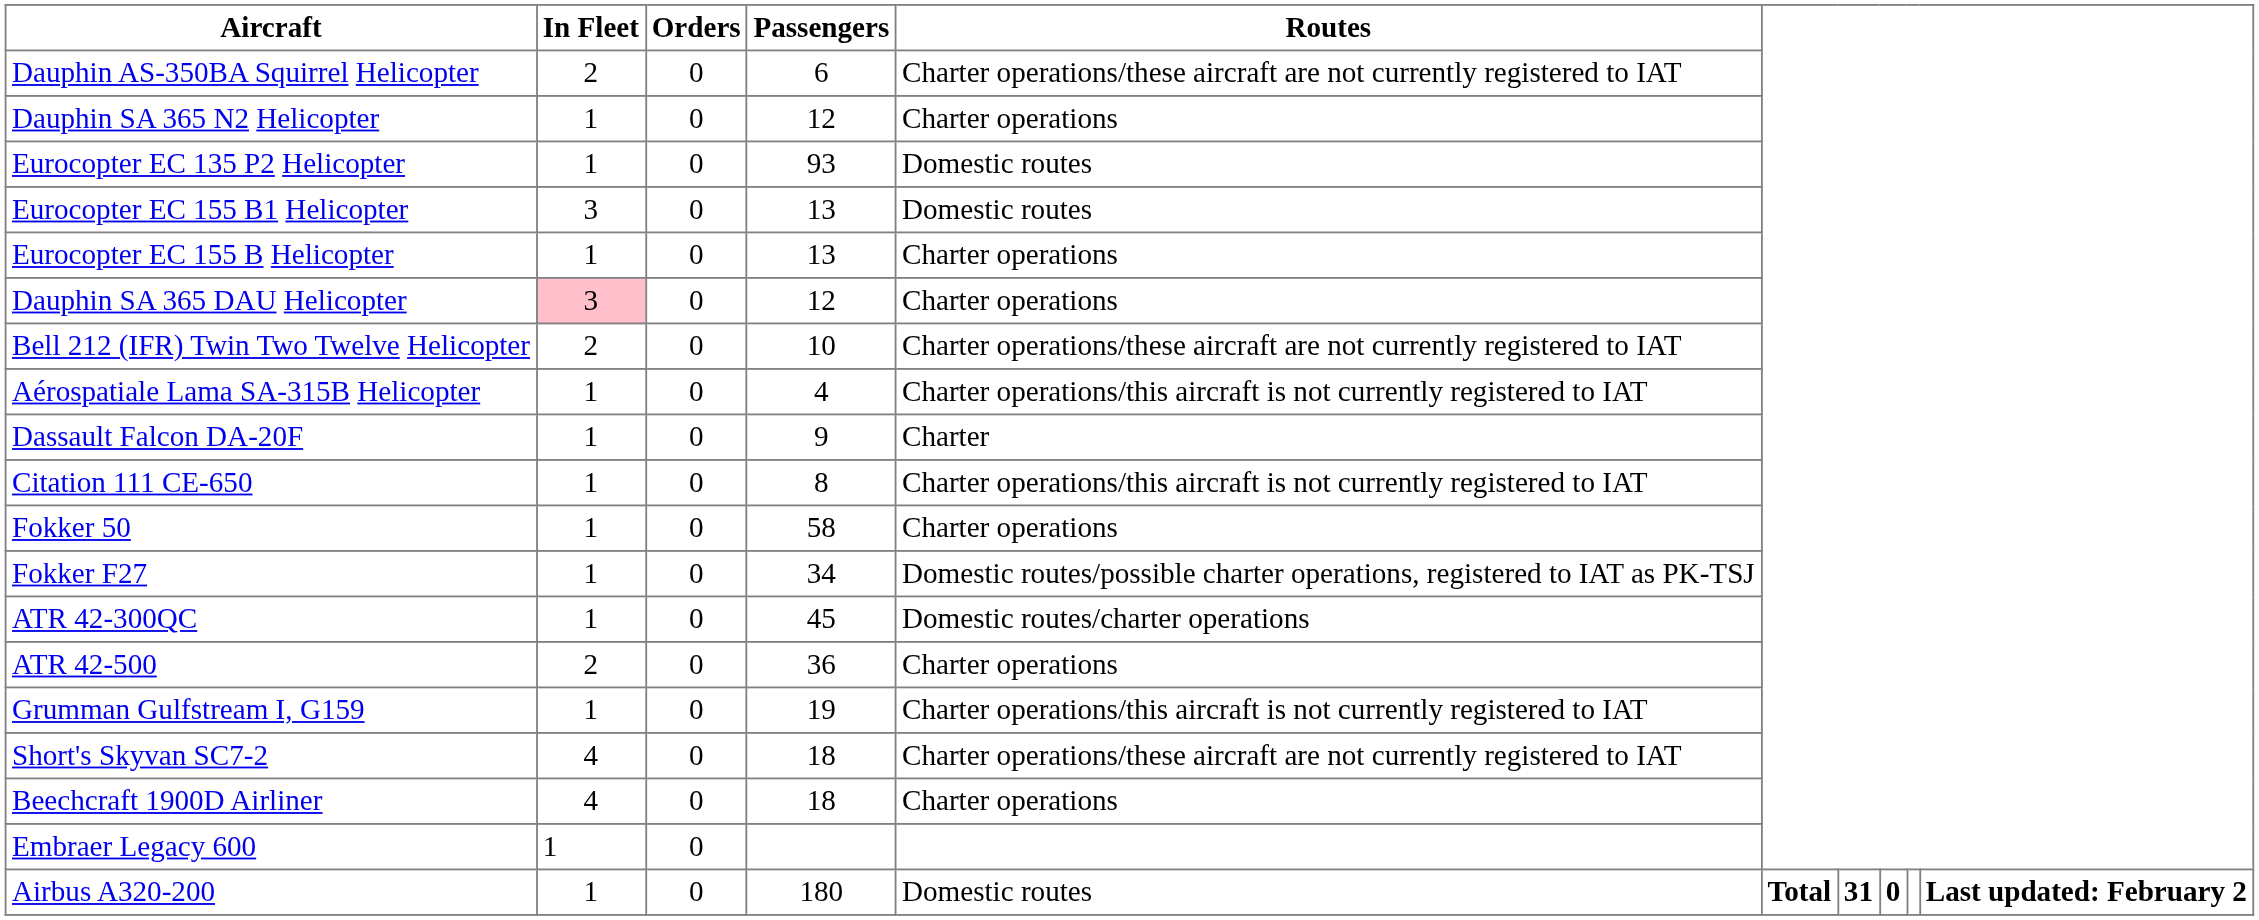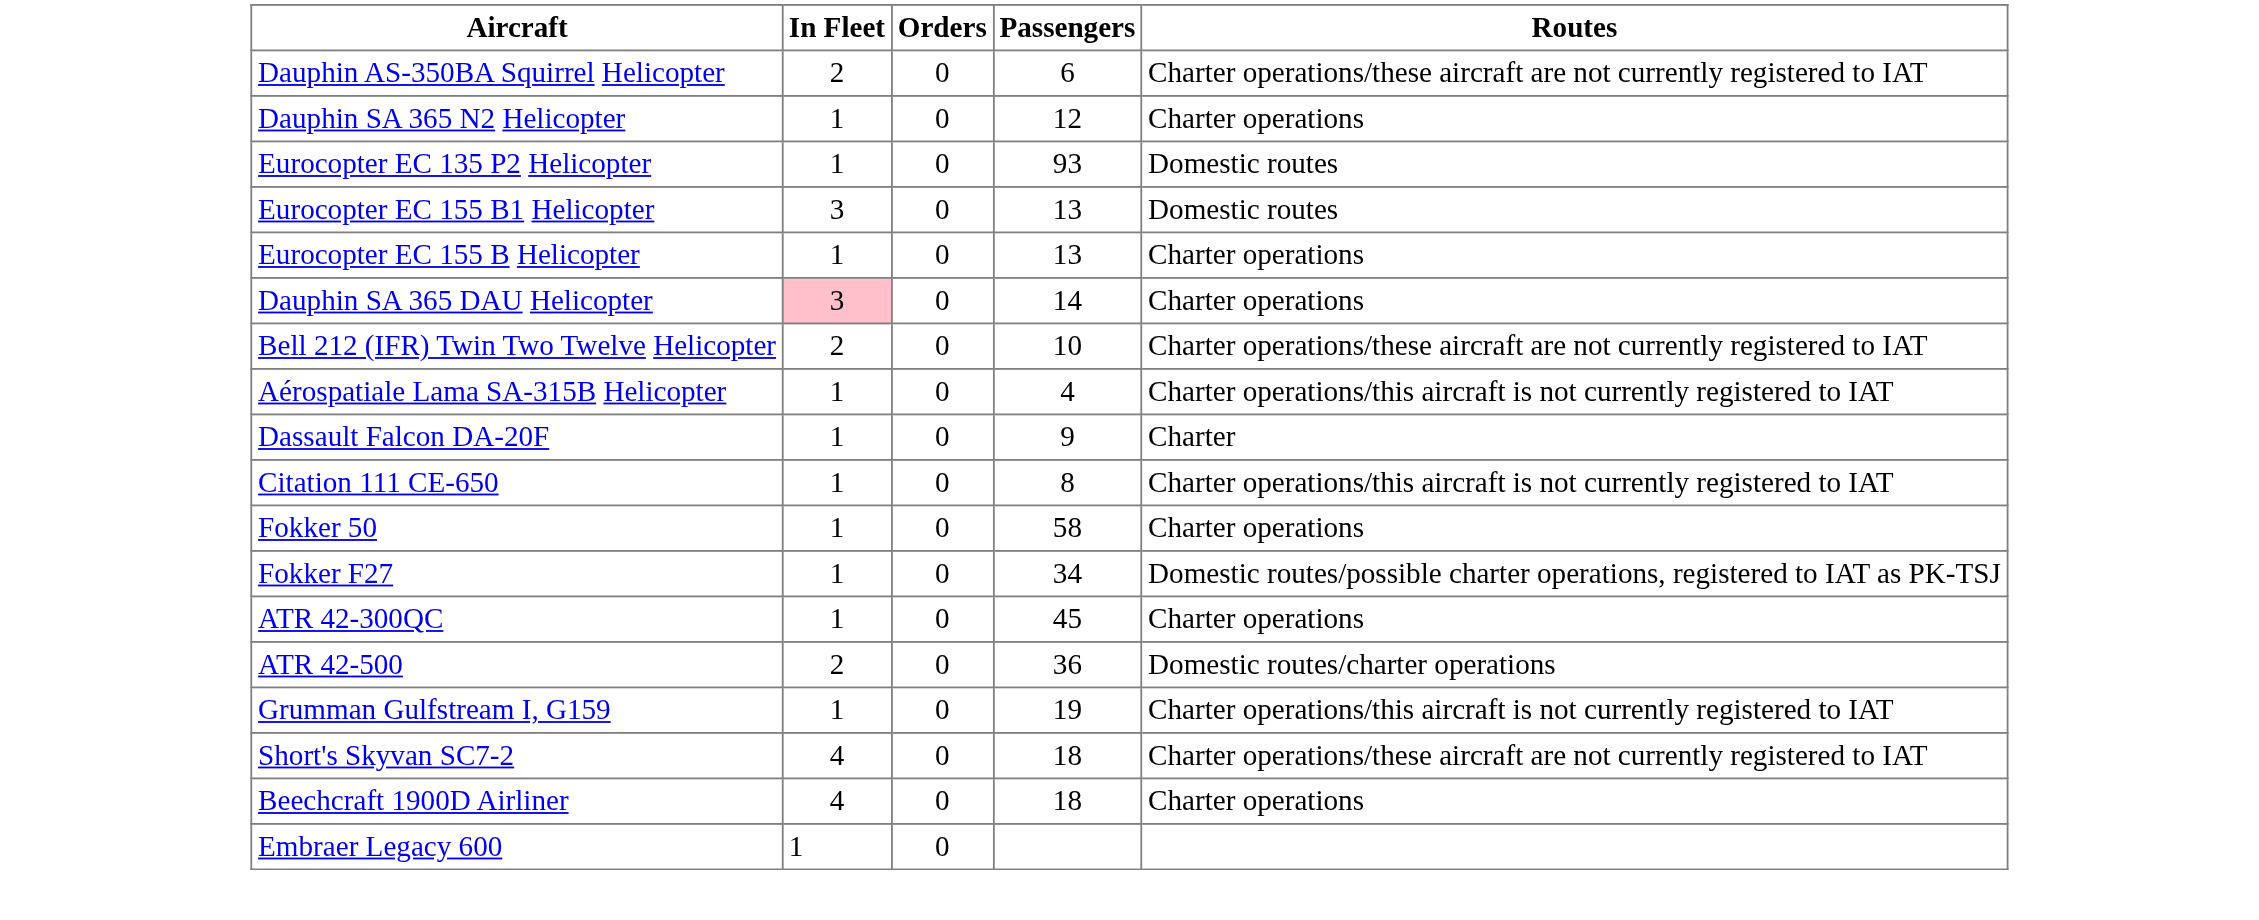Dauphin SA 365 DAU Helicopter | Passengers: 12 -> 14
ATR 42-300QC | Routes: Domestic routes/charter operations -> Charter operations
ATR 42-500 | Routes: Charter operations -> Domestic routes/charter operations
- row: Airbus A320-200 | 1 | 0 | 180 | Domestic routes | Total | 31 | 0 | Last updated: February 2
